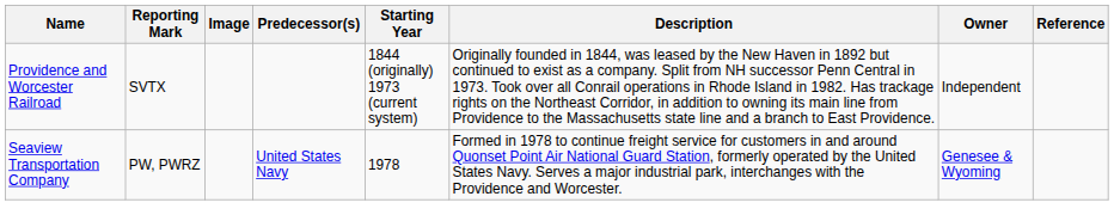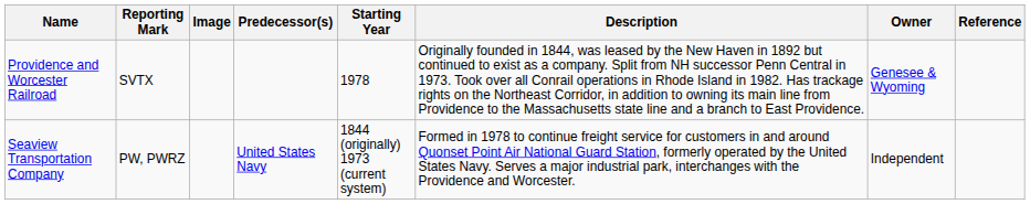Providence and Worcester Railroad | Starting Year: 1844 (originally) 1973 (current system) -> 1978
Providence and Worcester Railroad | Owner: Independent -> Genesee & Wyoming
Seaview Transportation Company | Starting Year: 1978 -> 1844 (originally) 1973 (current system)
Seaview Transportation Company | Owner: Genesee & Wyoming -> Independent
